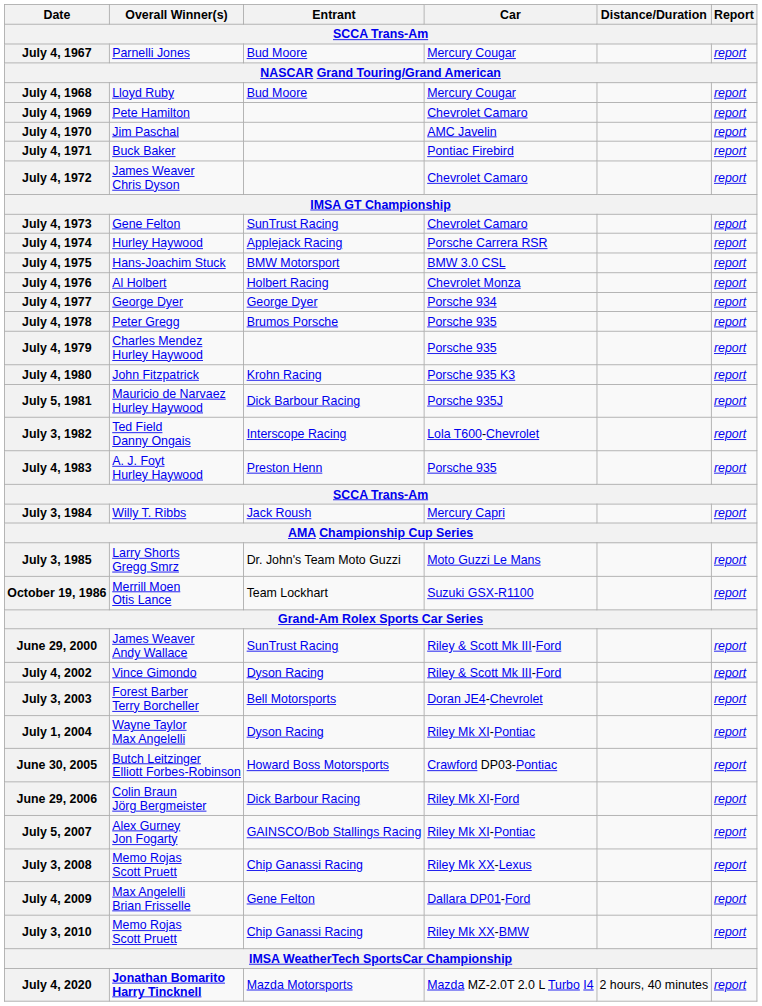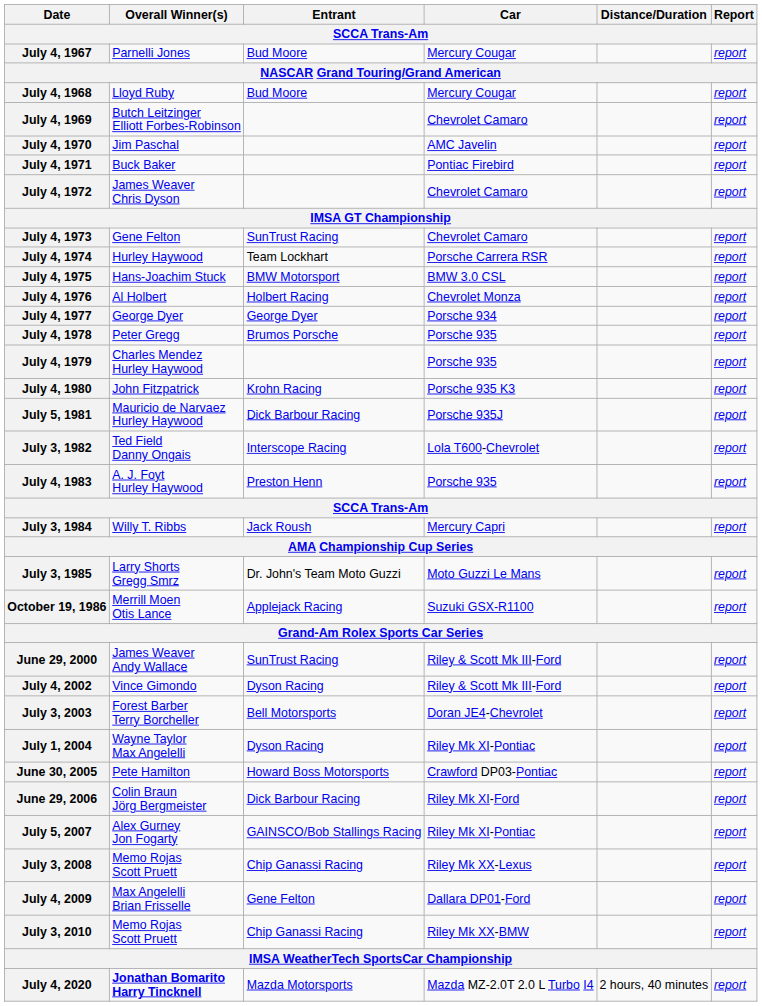July 4, 1969 | Overall Winner(s): Pete Hamilton -> Butch Leitzinger Elliott Forbes-Robinson
July 4, 1974 | Entrant: Applejack Racing -> Team Lockhart
October 19, 1986 | Entrant: Team Lockhart -> Applejack Racing
June 30, 2005 | Overall Winner(s): Butch Leitzinger Elliott Forbes-Robinson -> Pete Hamilton
